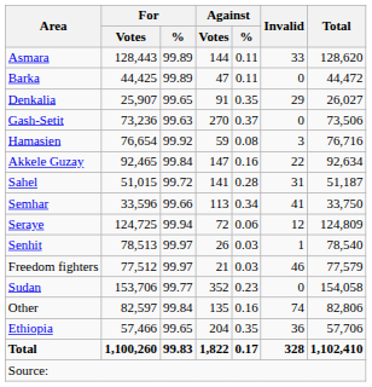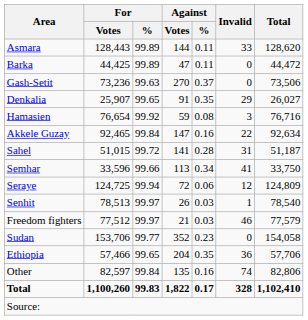rows swapped: Denkalia <-> Gash-Setit
rows swapped: Ethiopia <-> Other
